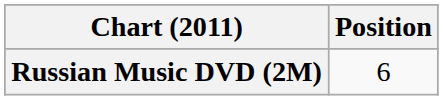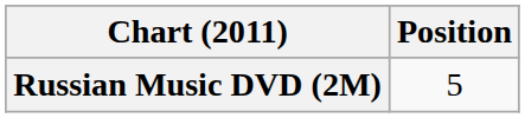Russian Music DVD (2M) | Position: 6 -> 5
